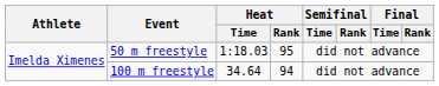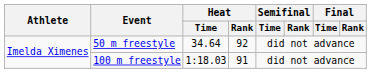50 m freestyle | Heat / Time: 1:18.03 -> 34.64
50 m freestyle | Heat / Rank: 95 -> 92
100 m freestyle | Heat / Time: 34.64 -> 1:18.03
100 m freestyle | Heat / Rank: 94 -> 91
